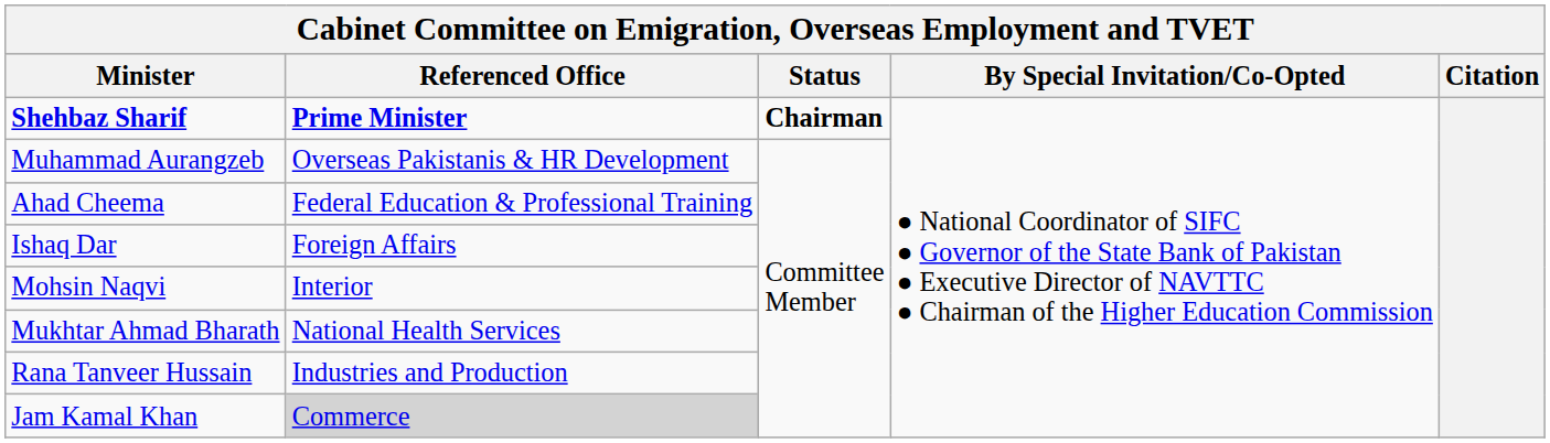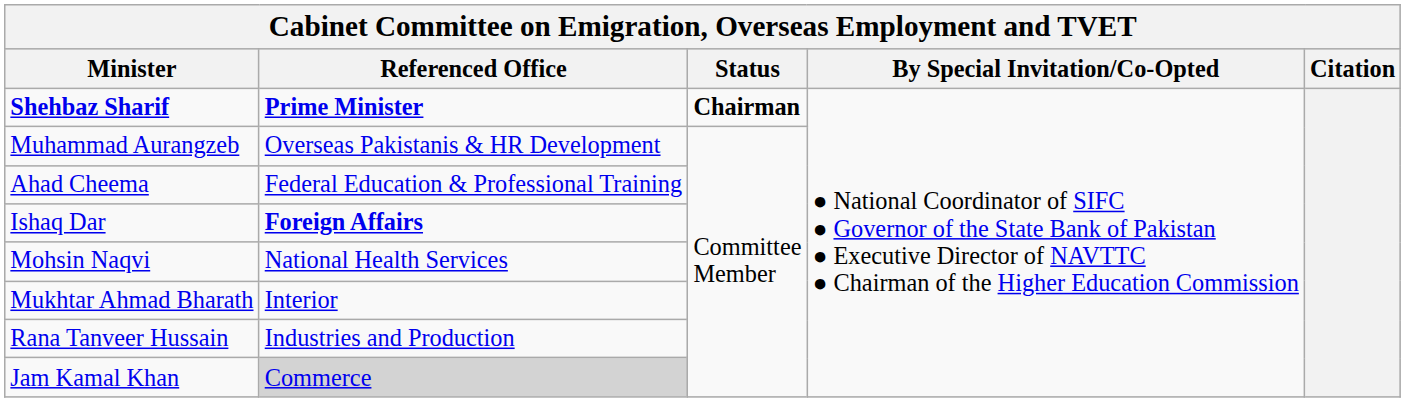Ishaq Dar | Referenced Office: normal -> bold
Mohsin Naqvi | Referenced Office: Interior -> National Health Services
Mukhtar Ahmad Bharath | Referenced Office: National Health Services -> Interior
